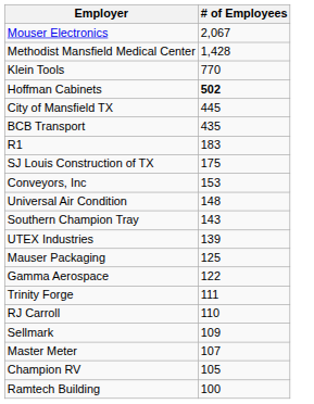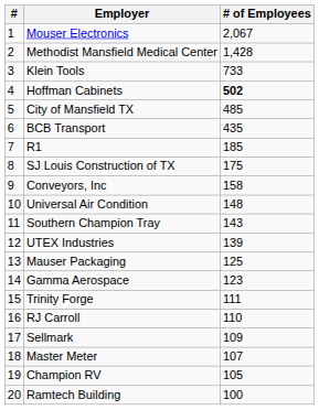+ column: # | 1 | 2 | 3 | 4 | 5 | 6 | 7 | 8 | 9 | 10 | 11 | 12 | 13 | 14 | 15 | 16 | 17 | 18 | 19 | 20
Klein Tools | # of Employees: 770 -> 733
City of Mansfield TX | # of Employees: 445 -> 485
R1 | # of Employees: 183 -> 185
Conveyors, Inc | # of Employees: 153 -> 158
Gamma Aerospace | # of Employees: 122 -> 123
